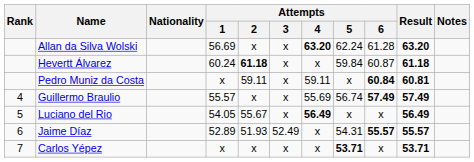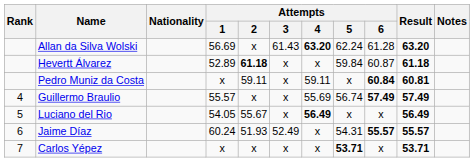Allan da Silva Wolski | Attempts / 3: x -> 61.43
Hevertt Álvarez | Attempts / 1: 60.24 -> 52.89
Jaime Díaz | Attempts / 1: 52.89 -> 60.24
